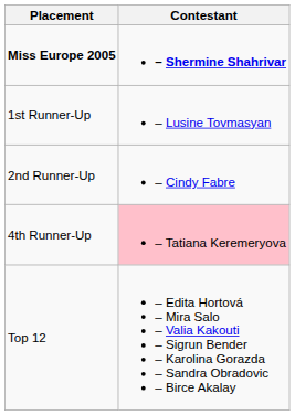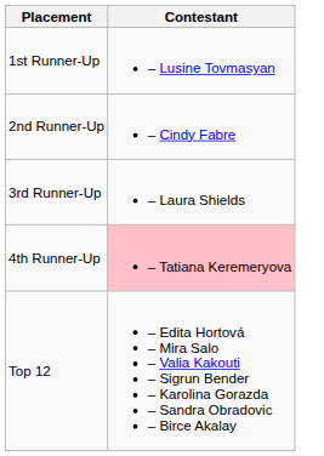- row: Miss Europe 2005 | – Shermine Shahrivar
+ row: 3rd Runner-Up | – Laura Shields
